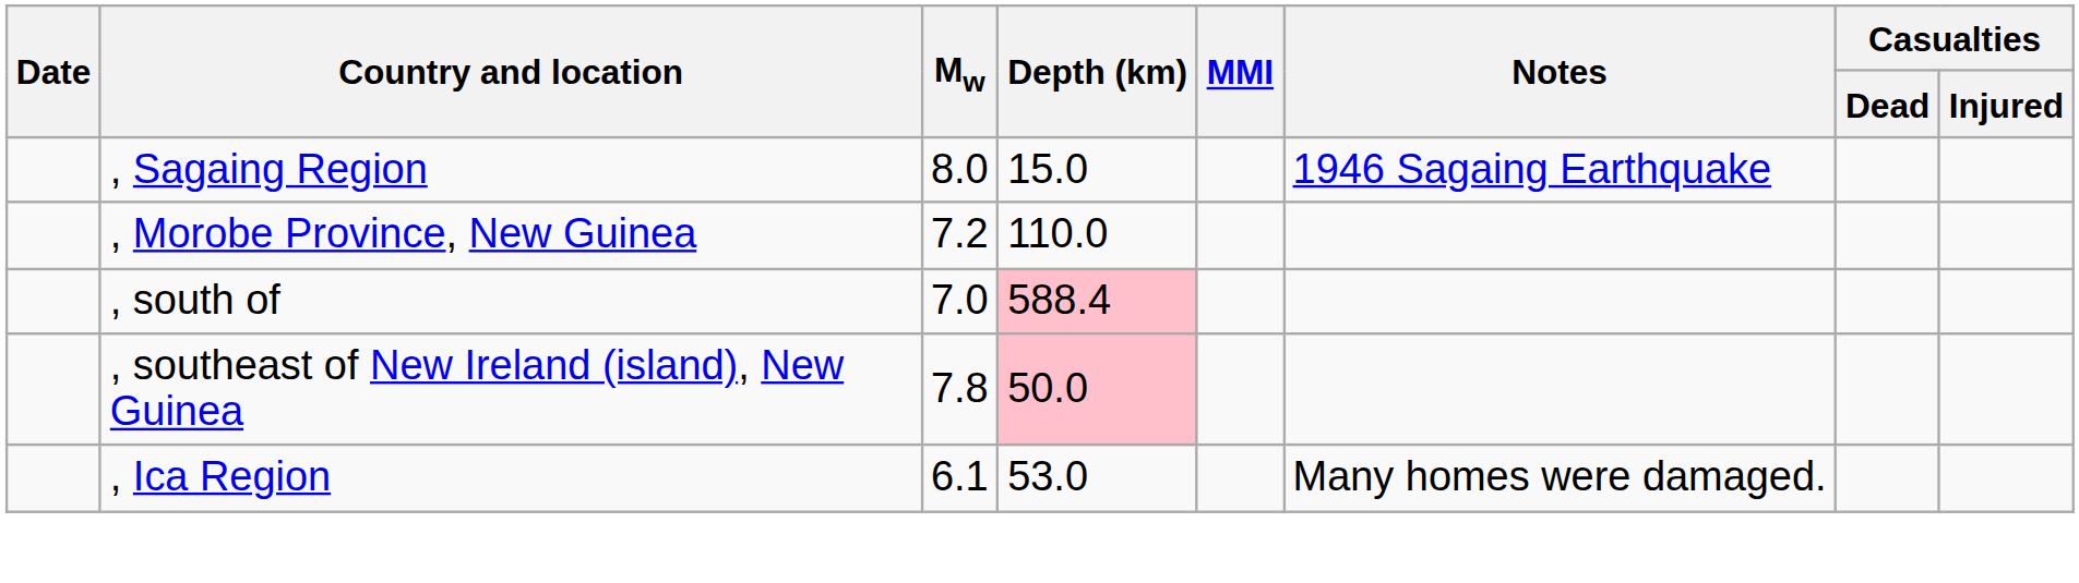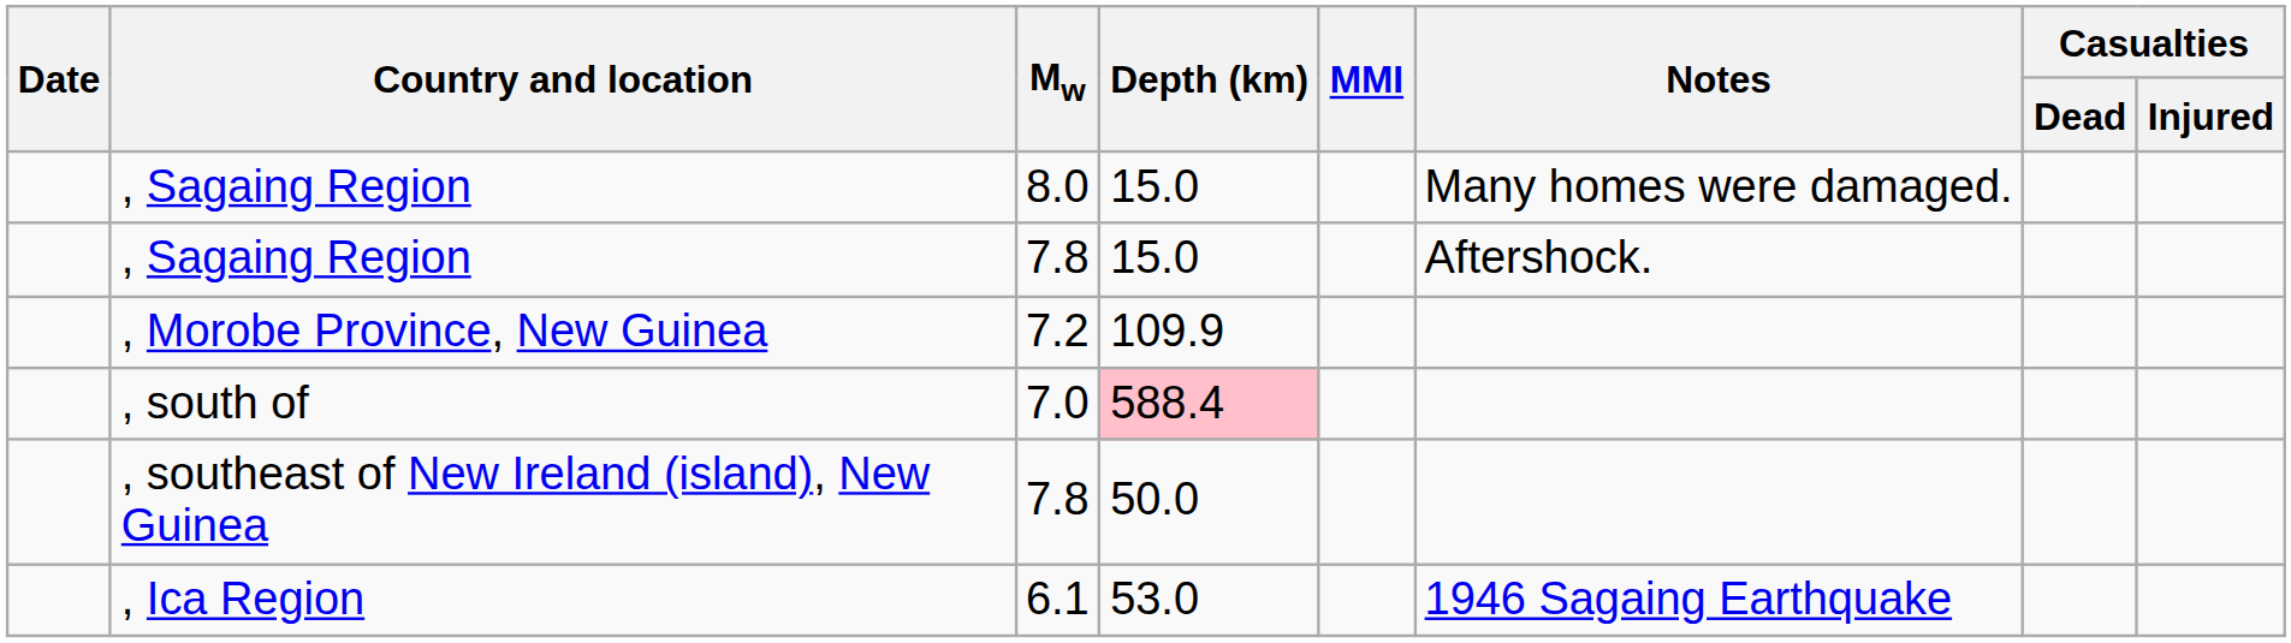, Sagaing Region / 8.0 | Notes: 1946 Sagaing Earthquake -> Many homes were damaged.
+ row: , Sagaing Region | 7.8 | 15.0 | Aftershock.
, Morobe Province, New Guinea | Depth (km): 110.0 -> 109.9
, southeast of New Ireland (island), New Guinea | Depth (km): pink background -> no background
, Ica Region | Notes: Many homes were damaged. -> 1946 Sagaing Earthquake
